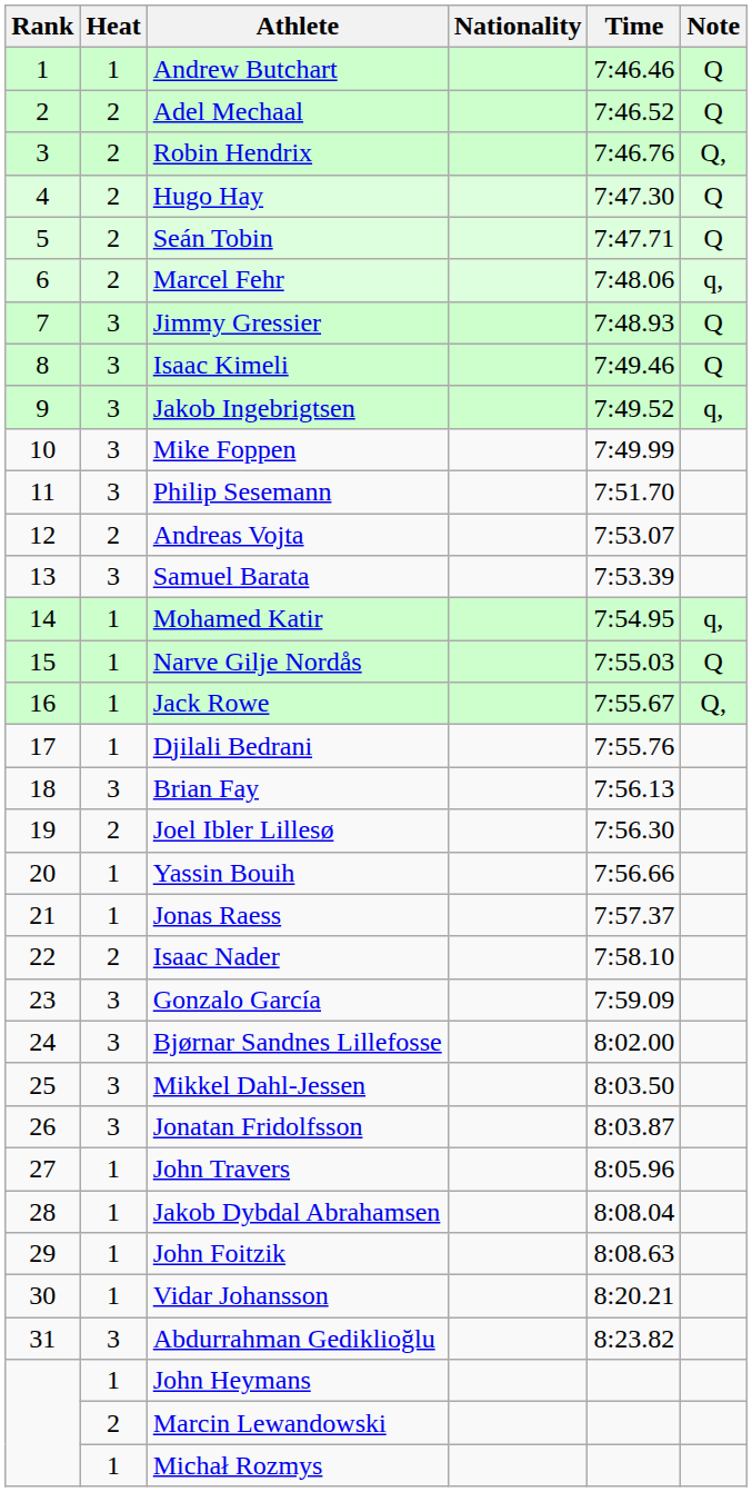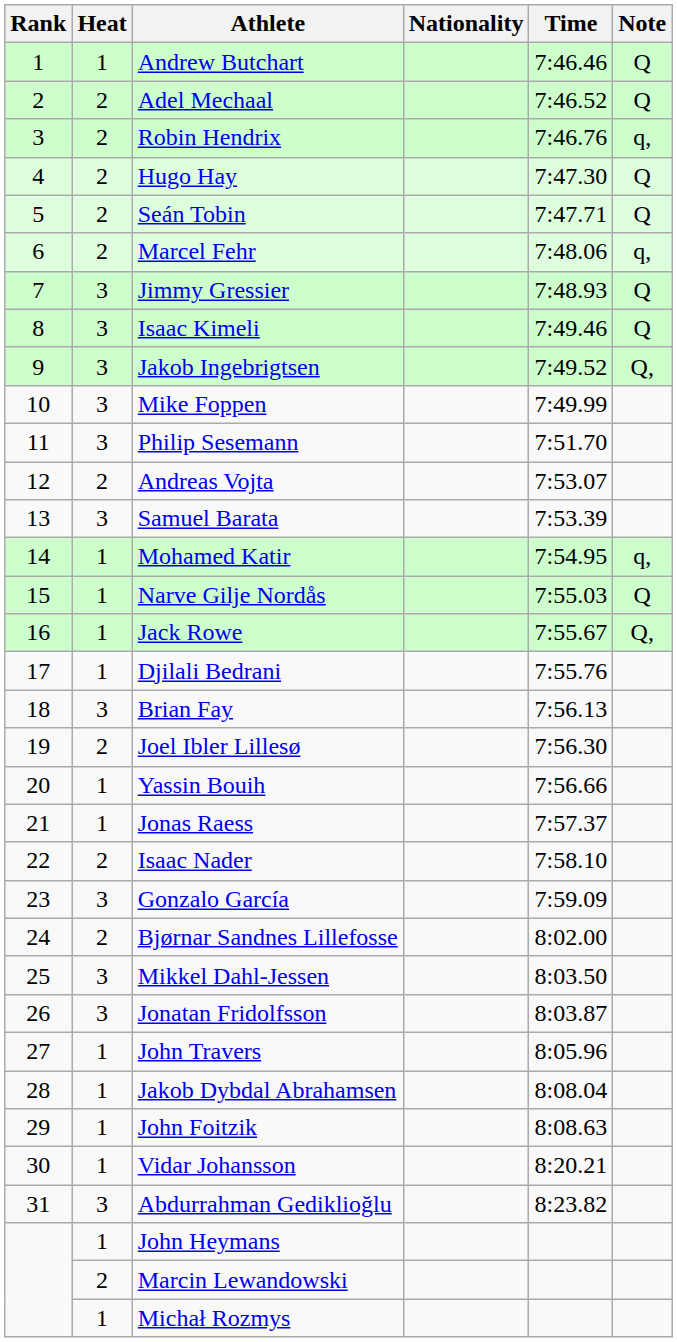Robin Hendrix | Note: Q, -> q,
Jakob Ingebrigtsen | Note: q, -> Q,
Bjørnar Sandnes Lillefosse | Heat: 3 -> 2
